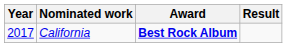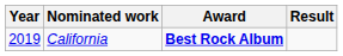California | Year: 2017 -> 2019
